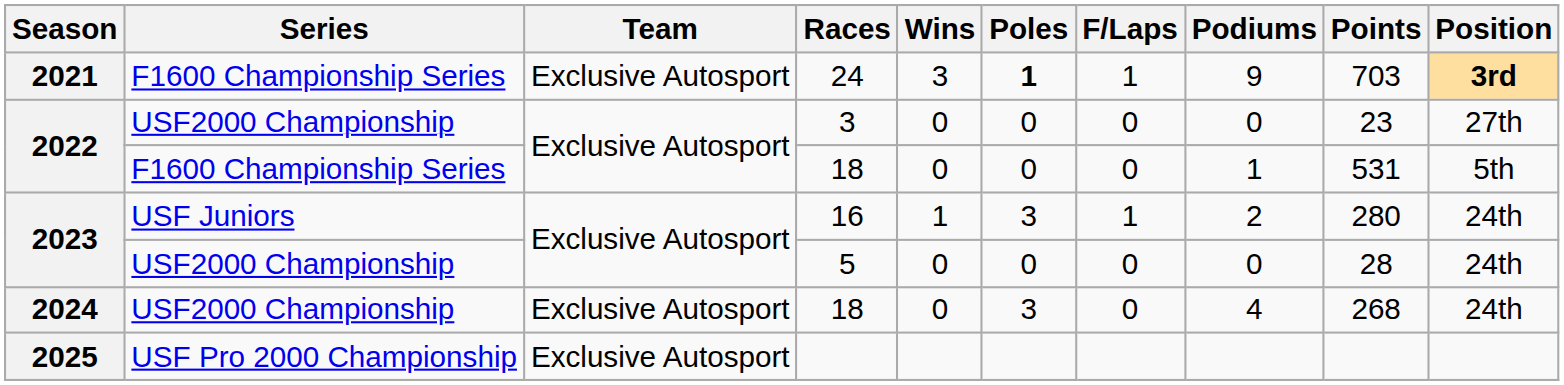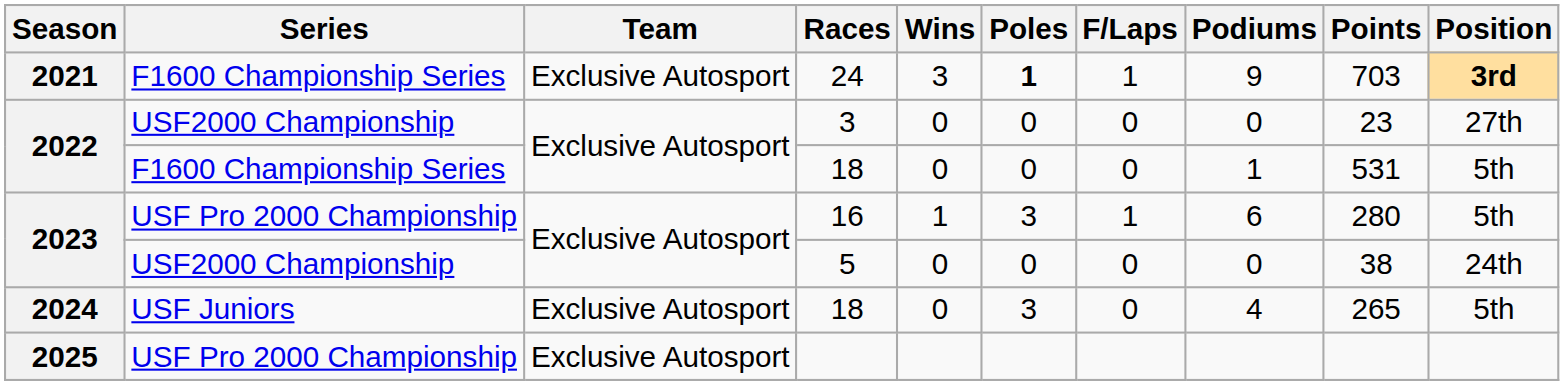16 | Series: USF Juniors -> USF Pro 2000 Championship
16 | Podiums: 2 -> 6
16 | Position: 24th -> 5th
5 | Points: 28 -> 38
2024 / 18 | Series: USF2000 Championship -> USF Juniors
2024 / 18 | Points: 268 -> 265
2024 / 18 | Position: 24th -> 5th
